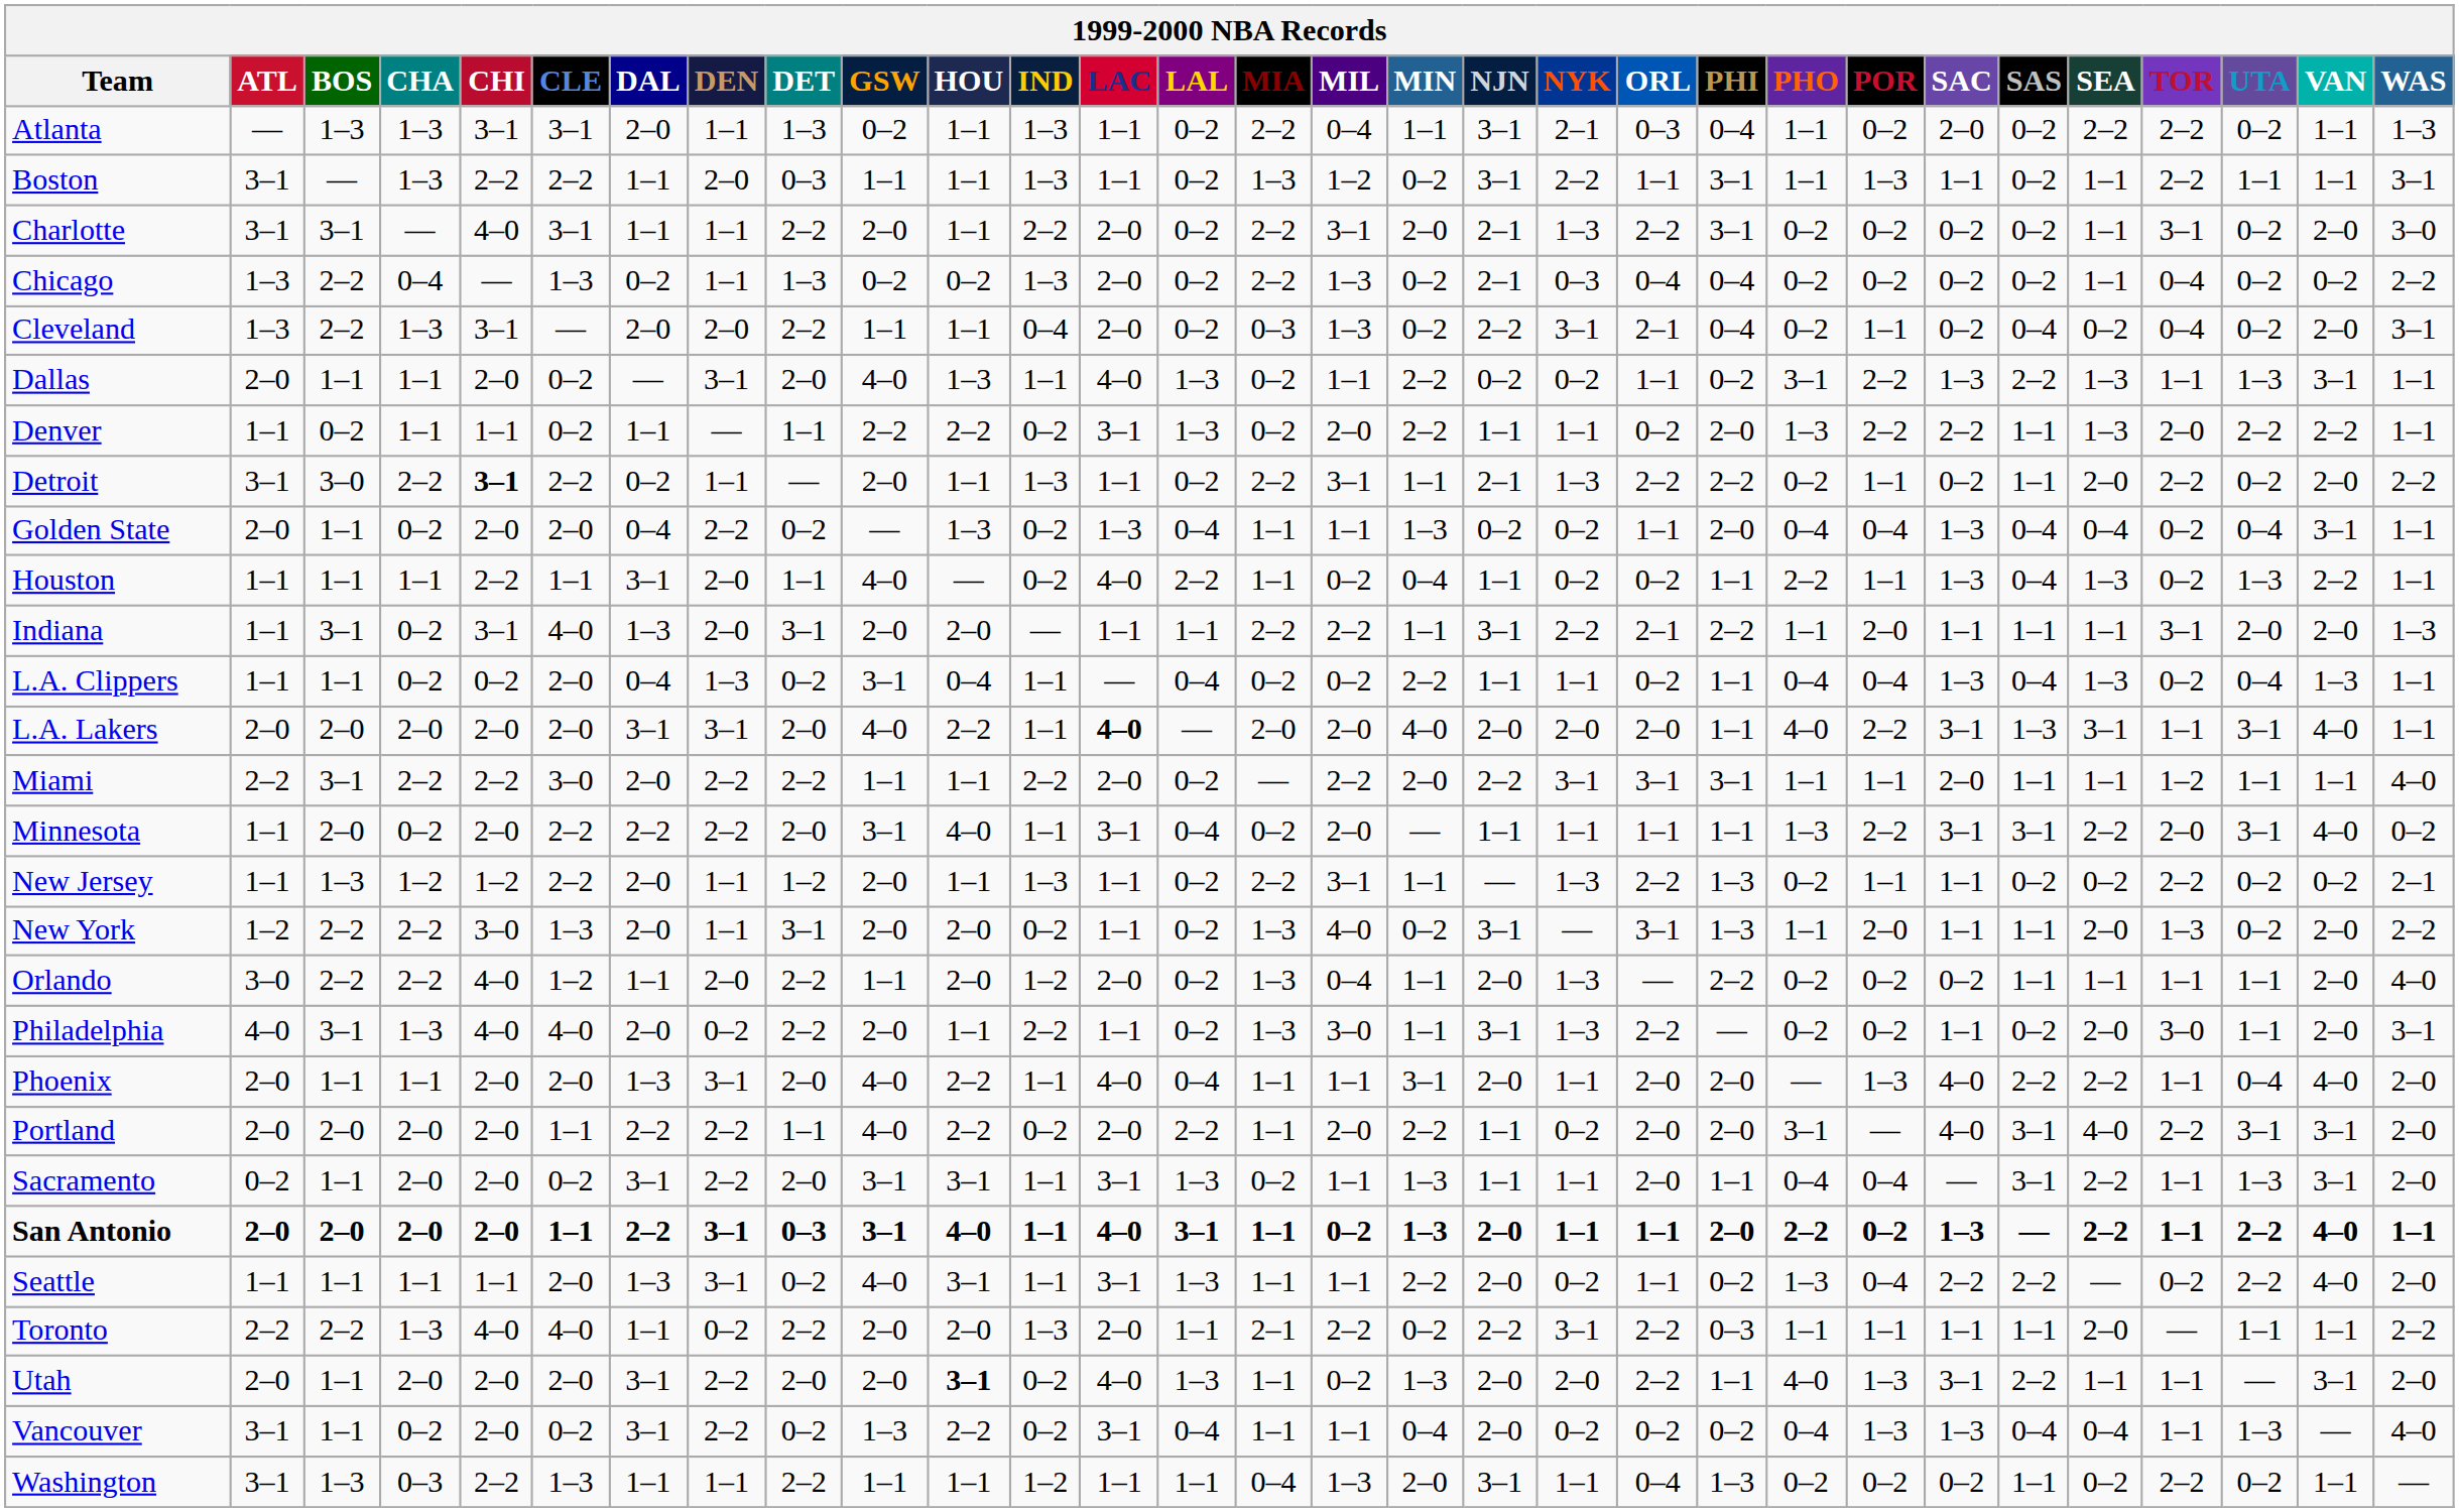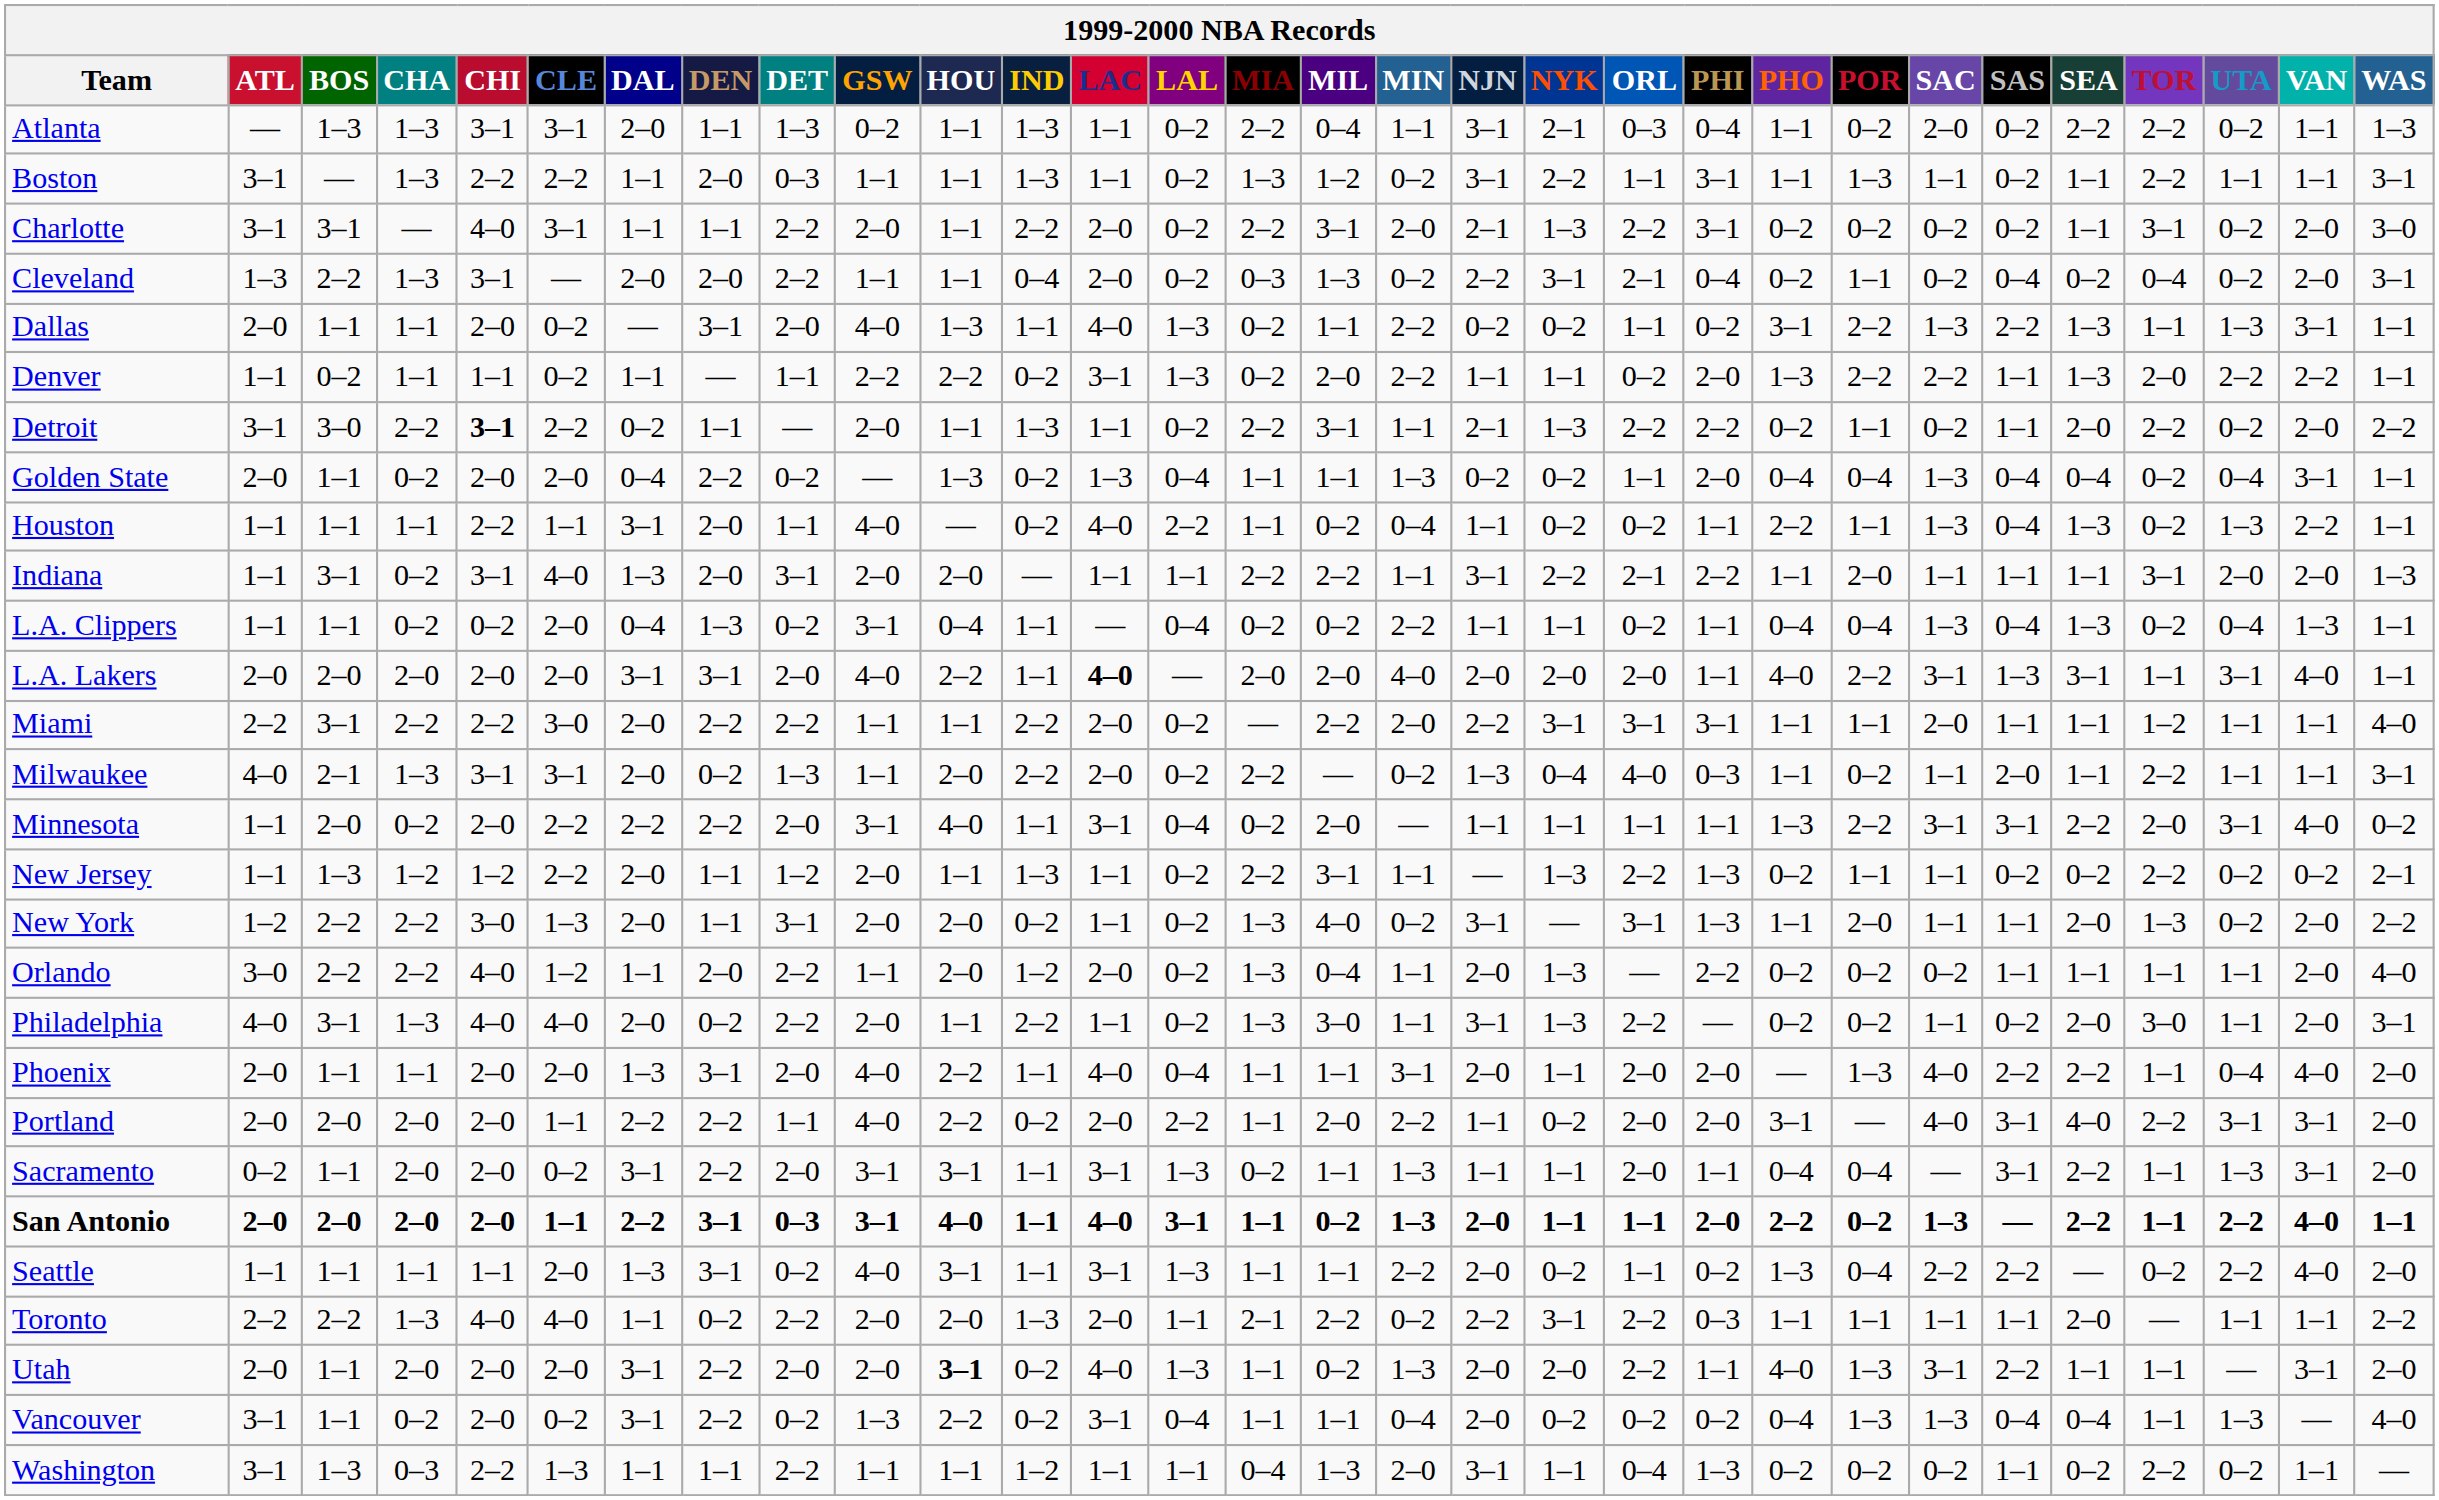- row: Chicago | 1–3 | 2–2 | 0–4 | — | 1–3 | 0–2 | 1–1 | 1–3 | 0–2 | 0–2 | 1–3 | 2–0 | 0–2 | 2–2 | 1–3 | 0–2 | 2–1 | 0–3 | 0–4 | 0–4 | 0–2 | 0–2 | 0–2 | 0–2 | 1–1 | 0–4 | 0–2 | 0–2 | 2–2
+ row: Milwaukee | 4–0 | 2–1 | 1–3 | 3–1 | 3–1 | 2–0 | 0–2 | 1–3 | 1–1 | 2–0 | 2–2 | 2–0 | 0–2 | 2–2 | — | 0–2 | 1–3 | 0–4 | 4–0 | 0–3 | 1–1 | 0–2 | 1–1 | 2–0 | 1–1 | 2–2 | 1–1 | 1–1 | 3–1
